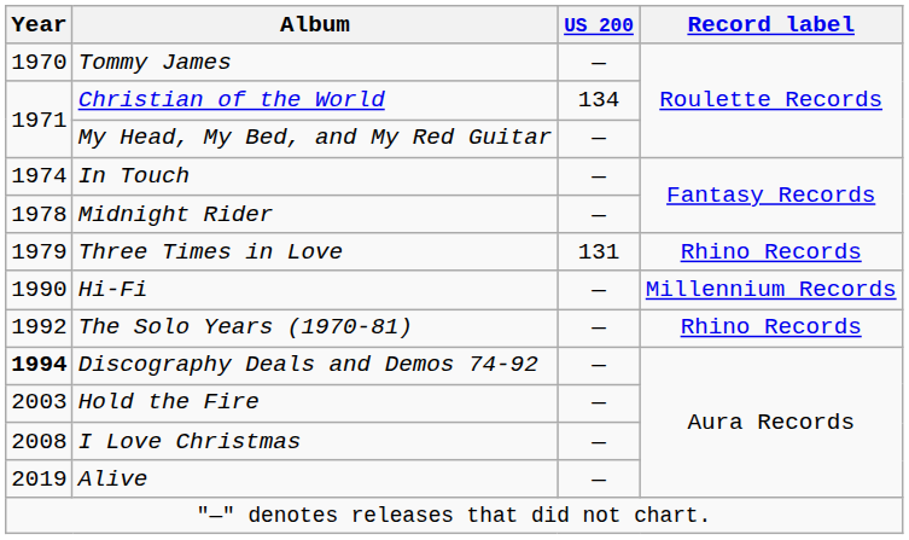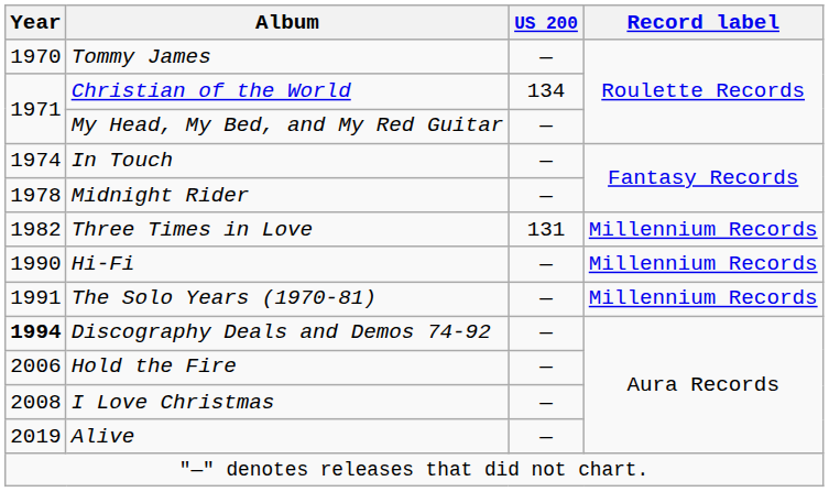Three Times in Love | Year: 1979 -> 1982
Three Times in Love | Record label: Rhino Records -> Millennium Records
The Solo Years (1970-81) | Year: 1992 -> 1991
The Solo Years (1970-81) | Record label: Rhino Records -> Millennium Records
Hold the Fire | Year: 2003 -> 2006
